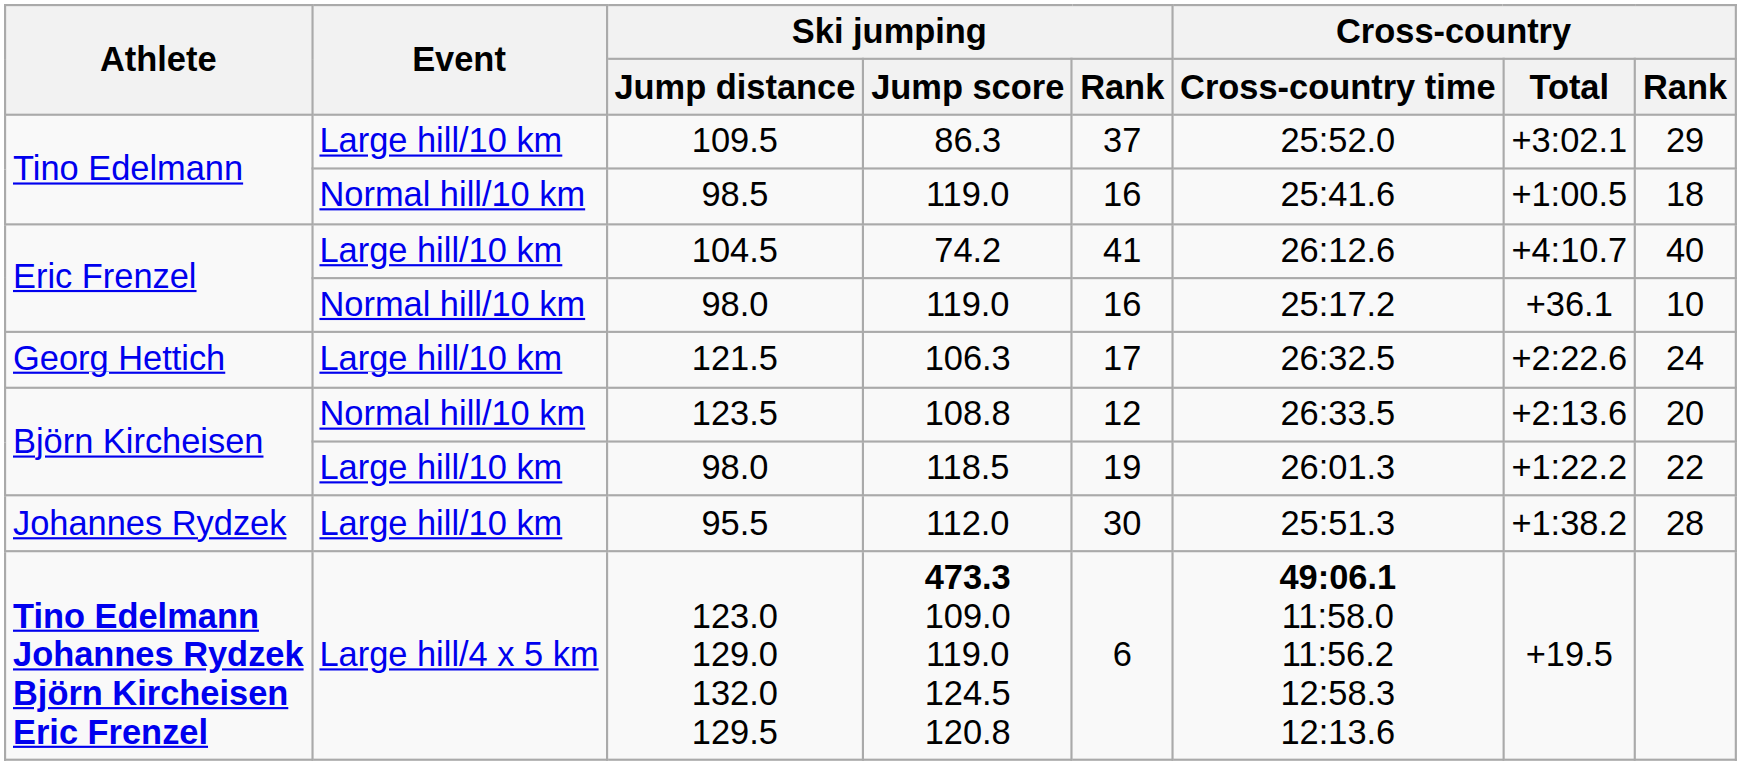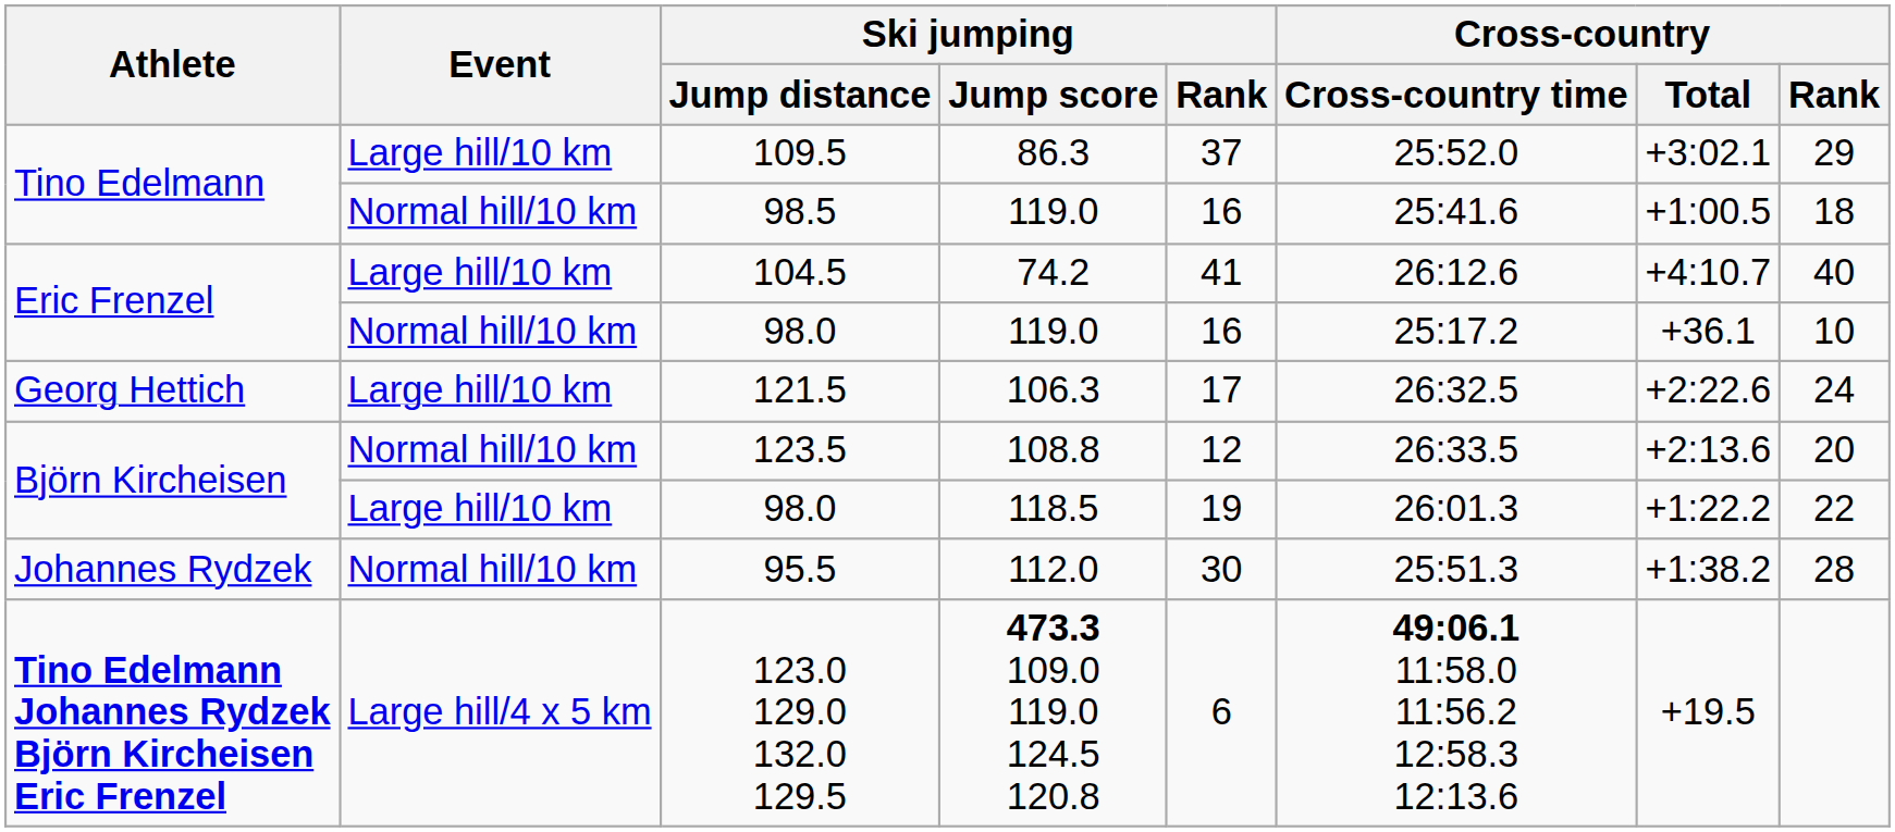95.5 | Event: Large hill/10 km -> Normal hill/10 km
